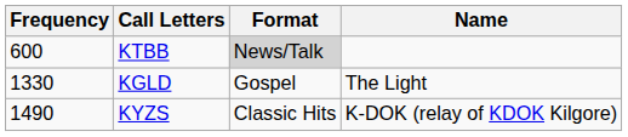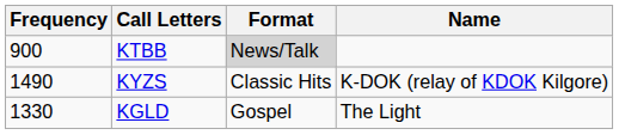KTBB | Frequency: 600 -> 900
rows swapped: KGLD <-> KYZS
